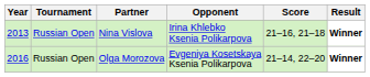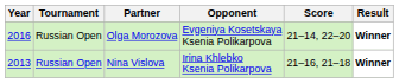rows swapped: Nina Vislova <-> Olga Morozova
